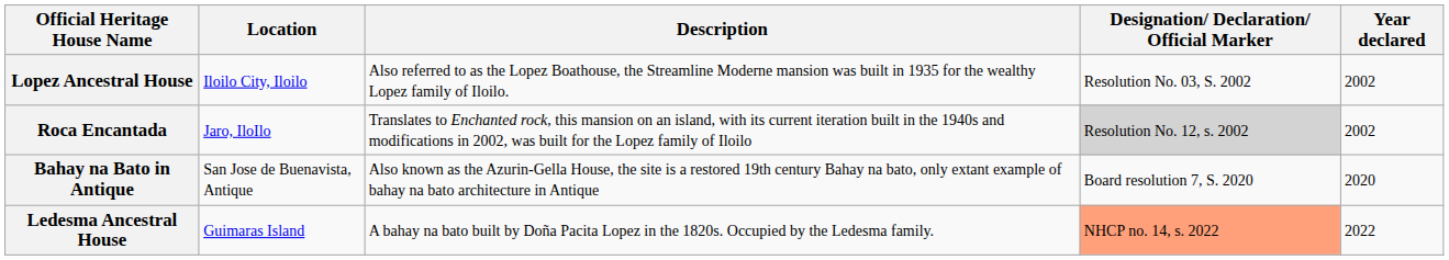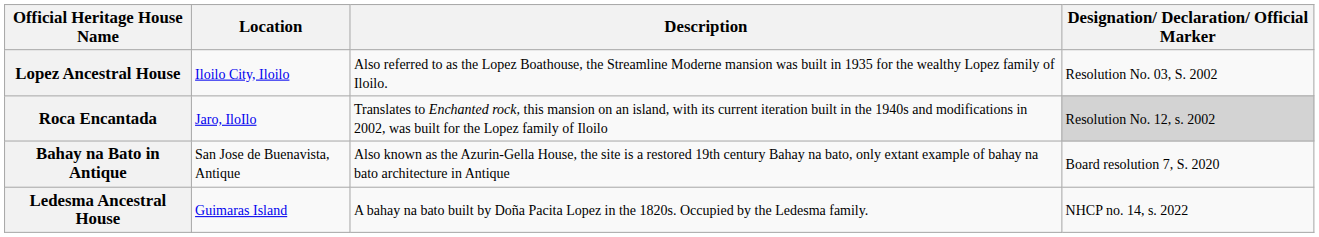- column: Year declared | 2002 | 2002 | 2020 | 2022
Ledesma Ancestral House | Designation/ Declaration/ Official Marker: lightsalmon background -> no background
